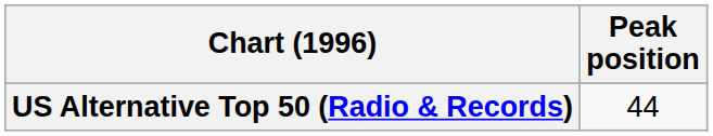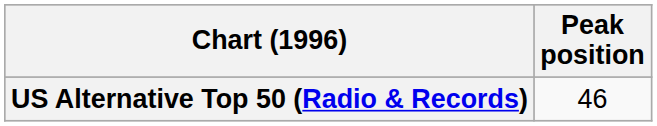US Alternative Top 50 (Radio & Records) | Peak position: 44 -> 46
